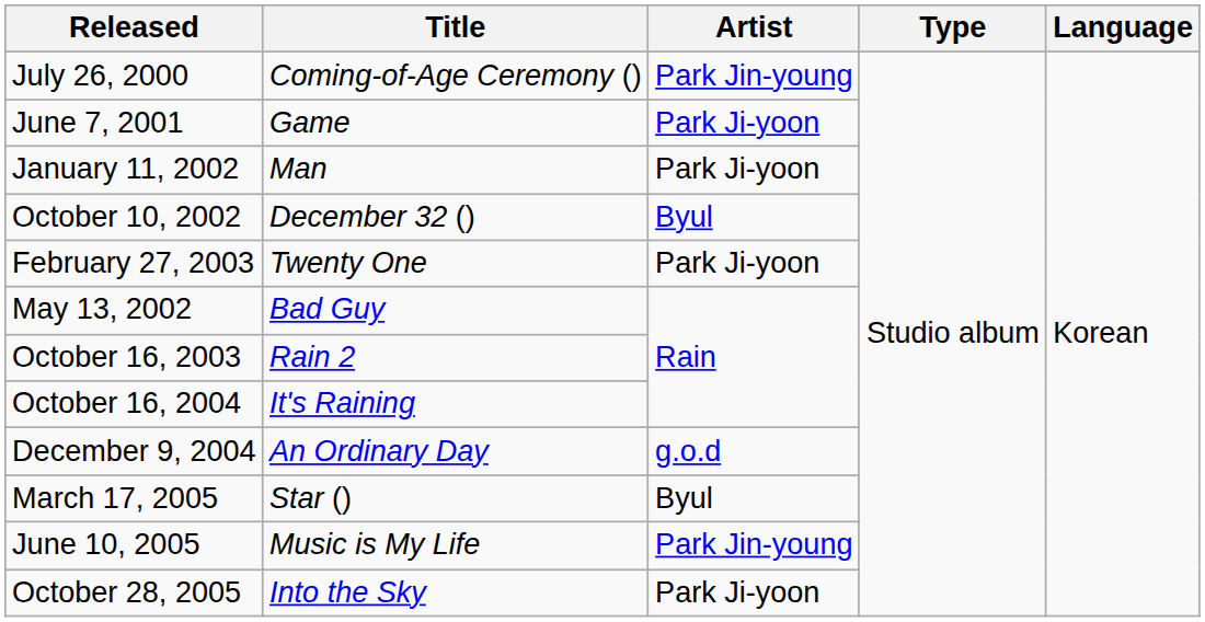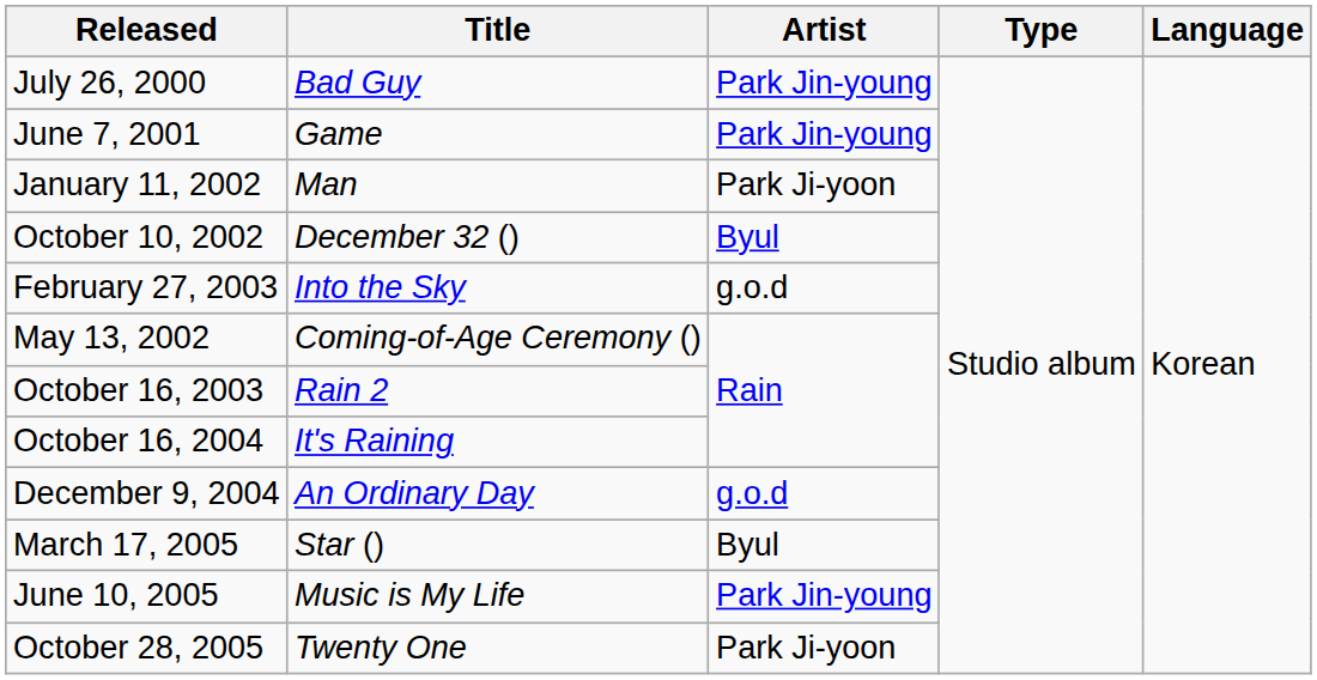July 26, 2000 | Title: Coming-of-Age Ceremony () -> Bad Guy
June 7, 2001 | Artist: Park Ji-yoon -> Park Jin-young
February 27, 2003 | Title: Twenty One -> Into the Sky
February 27, 2003 | Artist: Park Ji-yoon -> g.o.d
May 13, 2002 | Title: Bad Guy -> Coming-of-Age Ceremony ()
October 28, 2005 | Title: Into the Sky -> Twenty One
